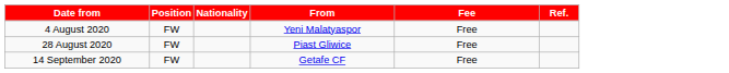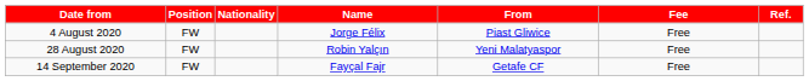+ column: Name | Jorge Félix | Robin Yalçın | Fayçal Fajr
4 August 2020 | From: Yeni Malatyaspor -> Piast Gliwice
28 August 2020 | From: Piast Gliwice -> Yeni Malatyaspor
